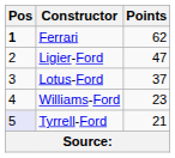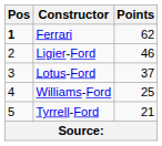Ligier-Ford | Points: 47 -> 46
Williams-Ford | Points: 23 -> 25
Tyrrell-Ford | Pos: lavender background -> no background
